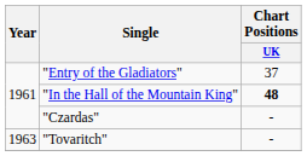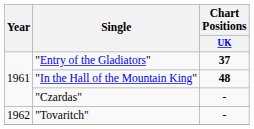"Entry of the Gladiators" | Chart Positions / UK: normal -> bold
"Tovaritch" | Year: 1963 -> 1962
